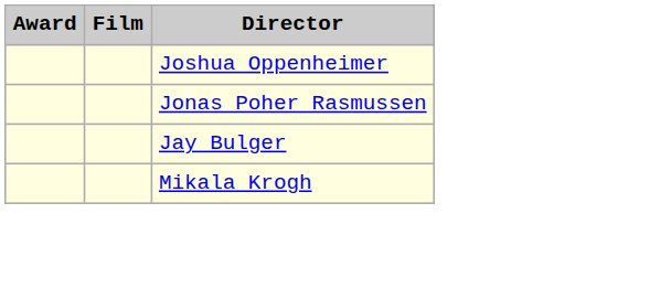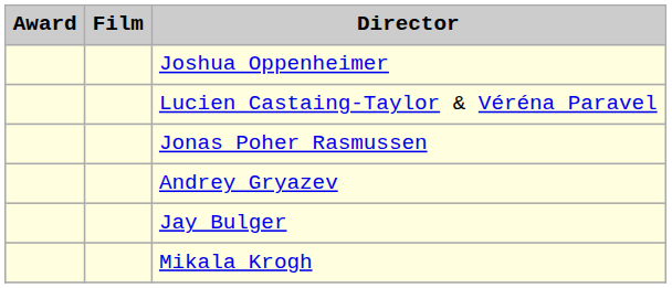+ row: Lucien Castaing-Taylor & Véréna Paravel
+ row: Andrey Gryazev
